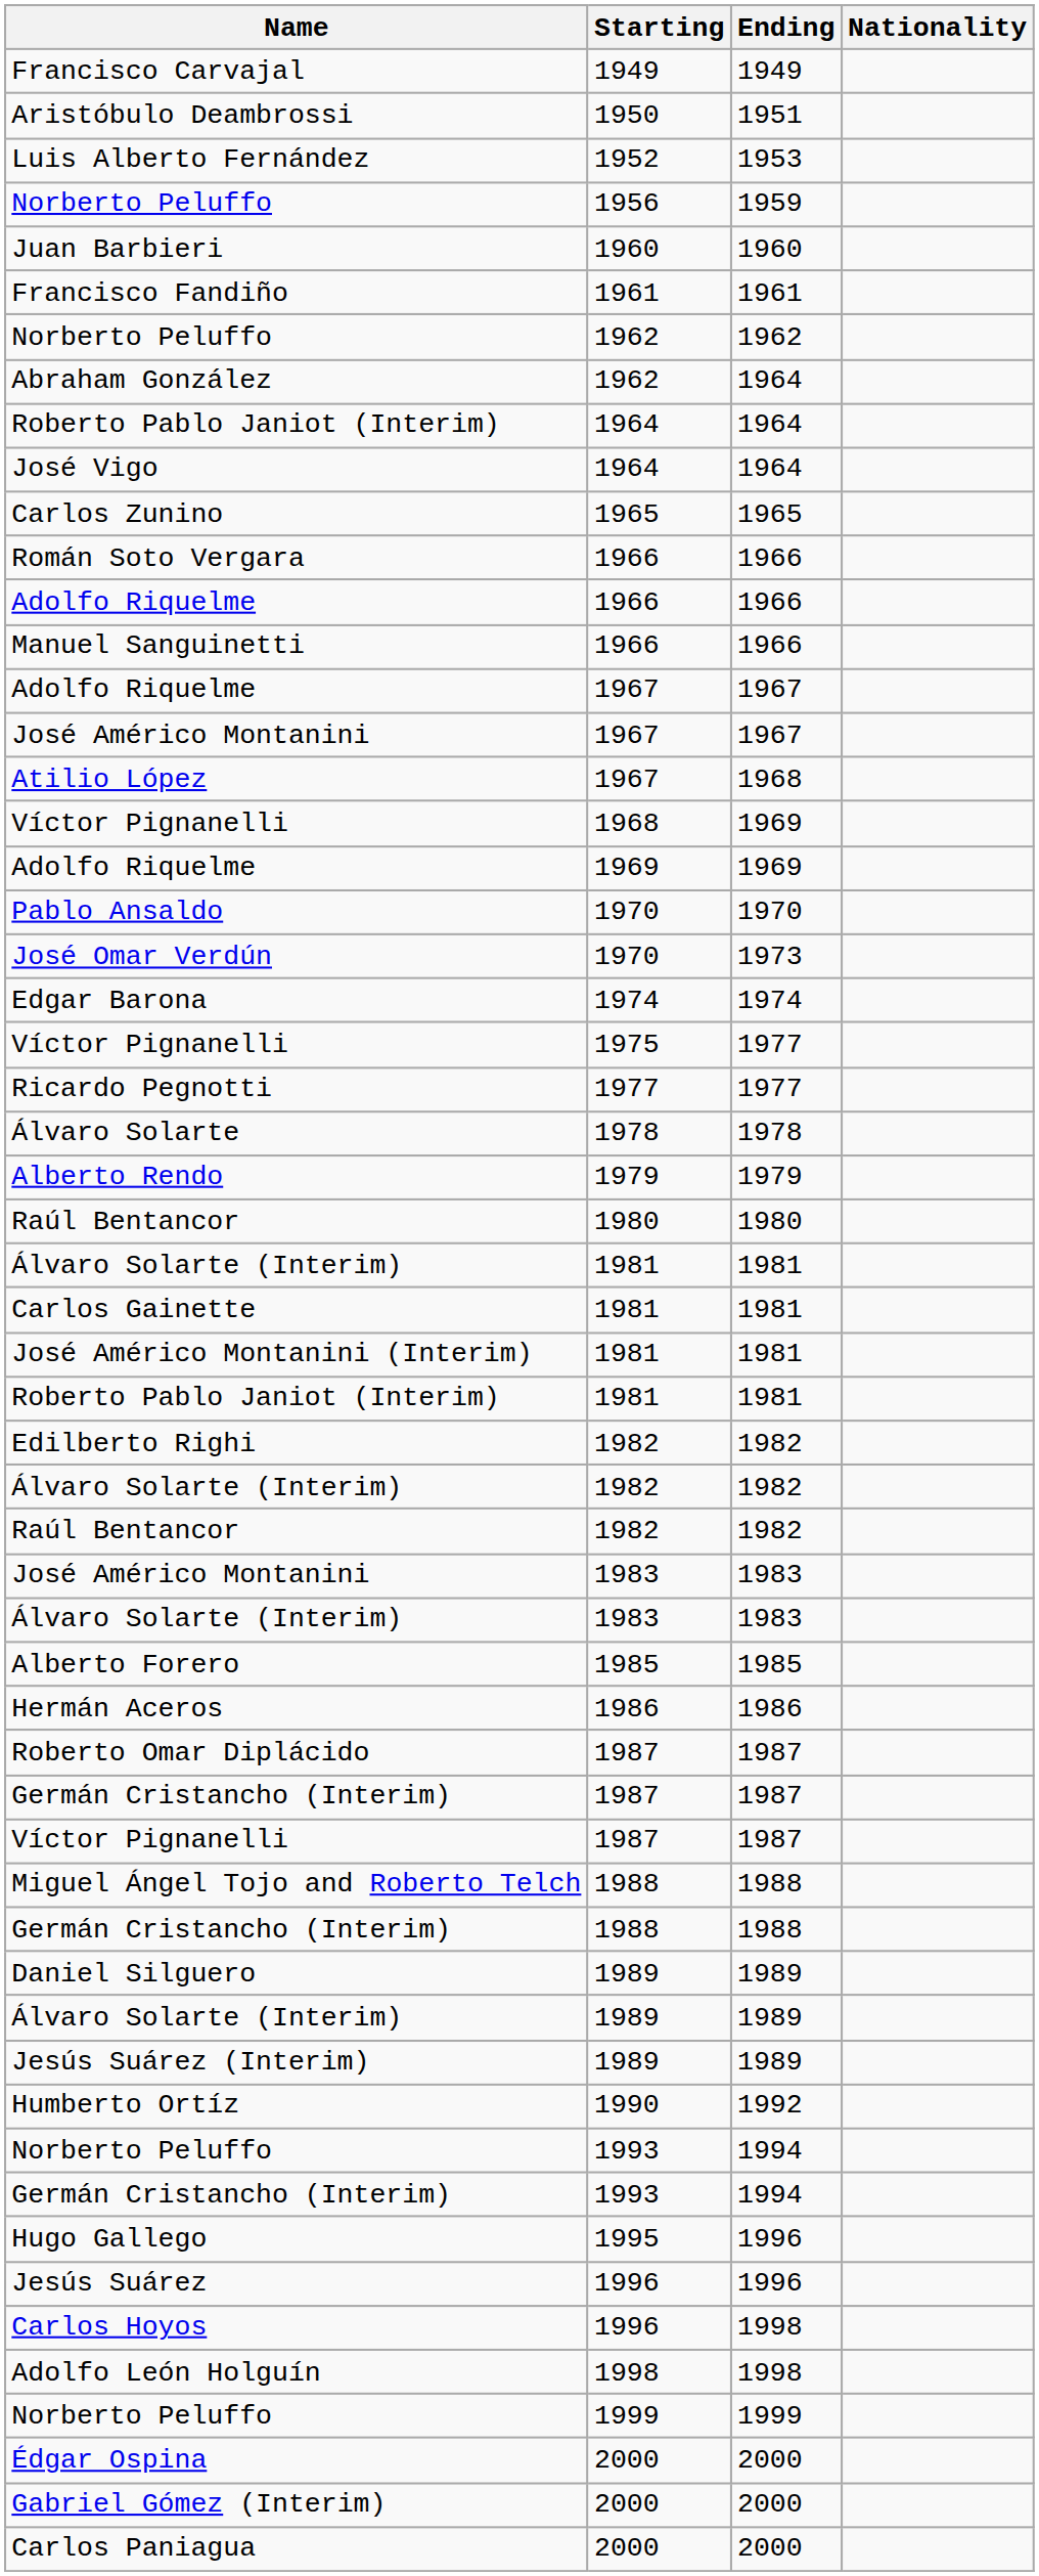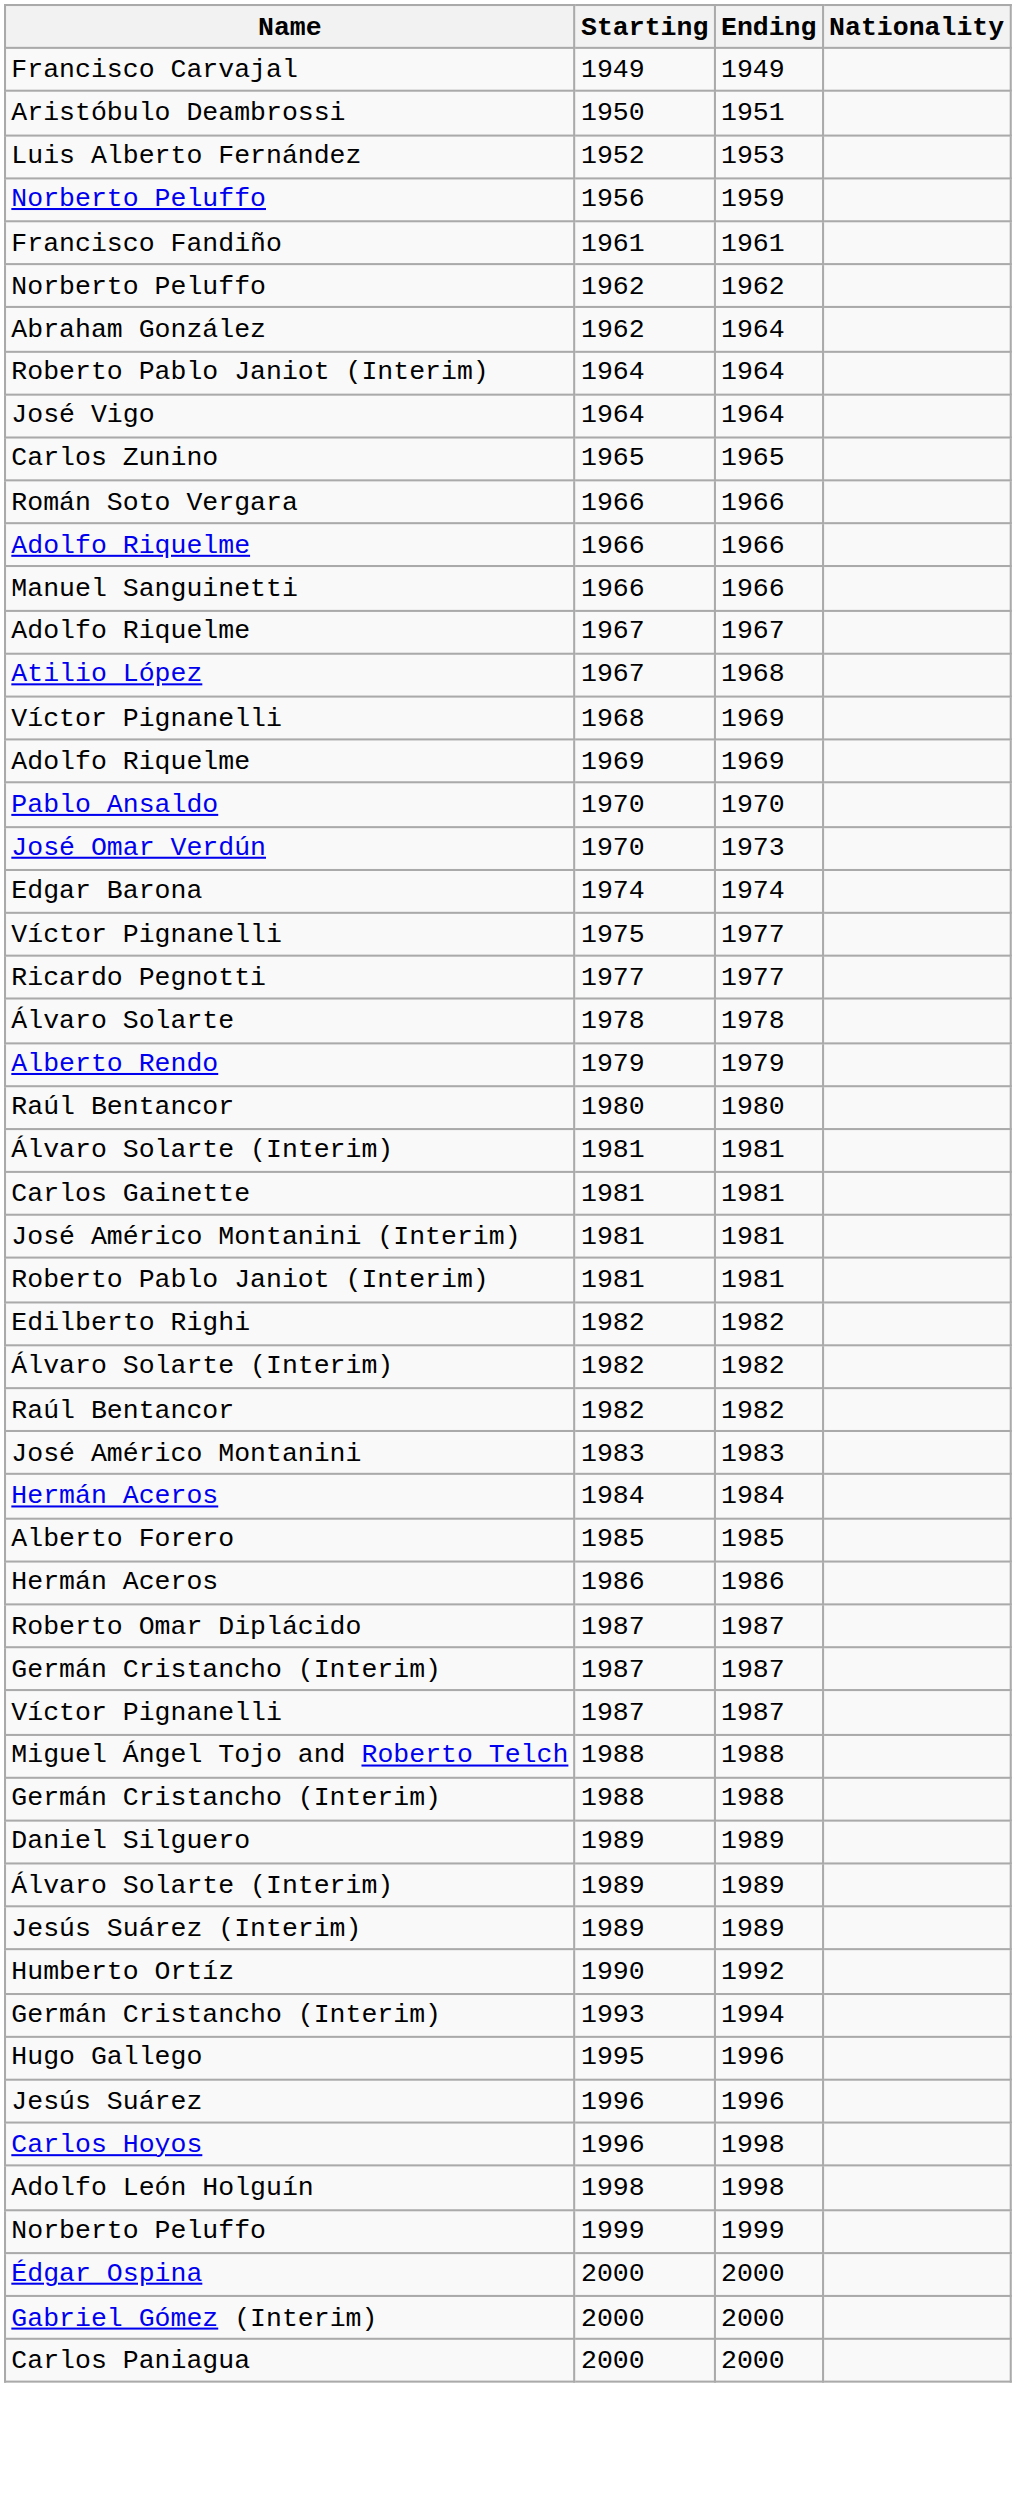- row: Juan Barbieri | 1960 | 1960
- row: José Américo Montanini | 1967 | 1967
- row: Álvaro Solarte (Interim) | 1983 | 1983
+ row: Hermán Aceros | 1984 | 1984
- row: Norberto Peluffo | 1993 | 1994
